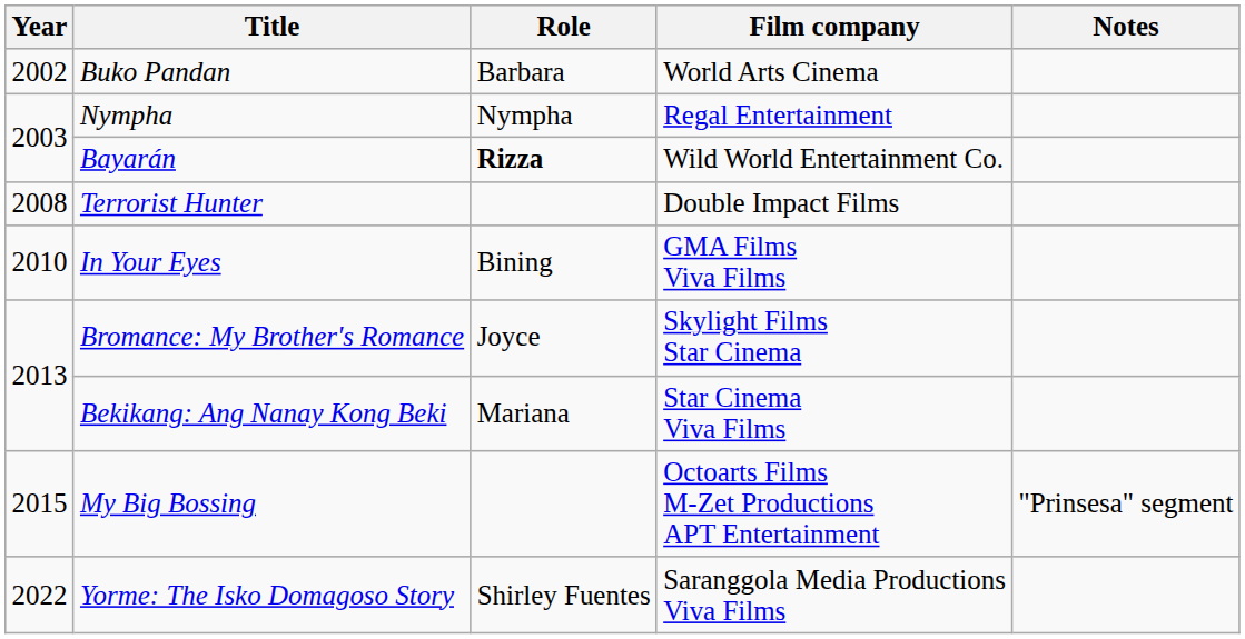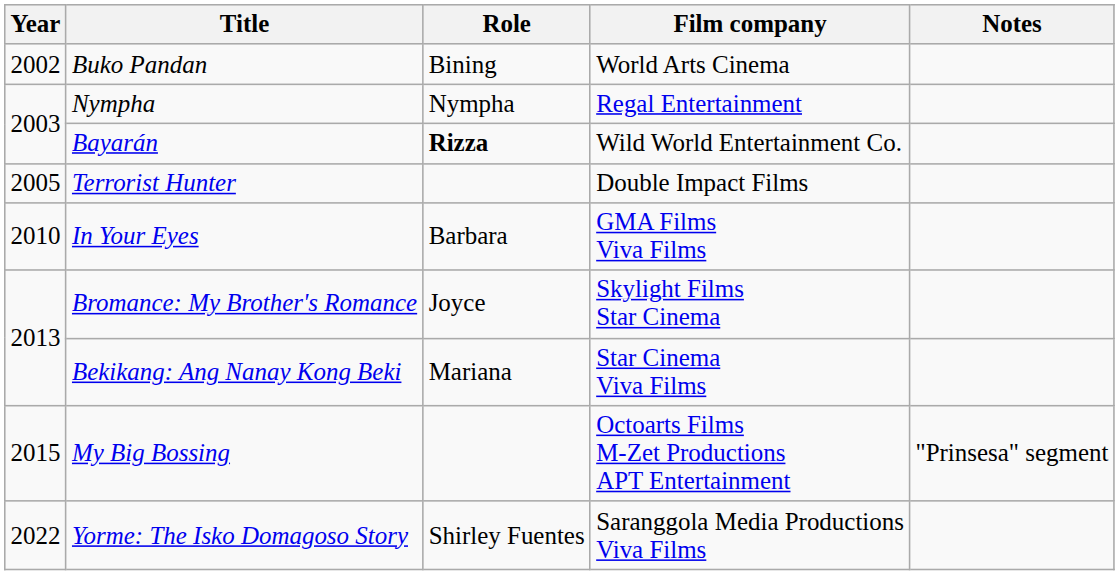Buko Pandan | Role: Barbara -> Bining
Terrorist Hunter | Year: 2008 -> 2005
In Your Eyes | Role: Bining -> Barbara
